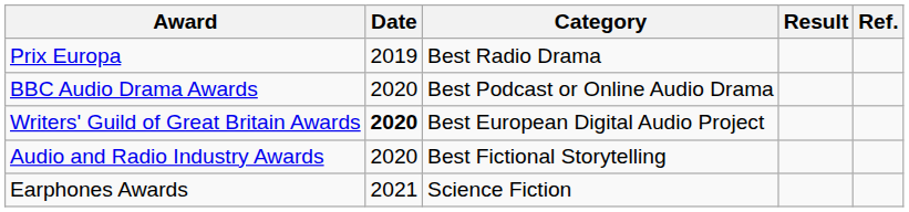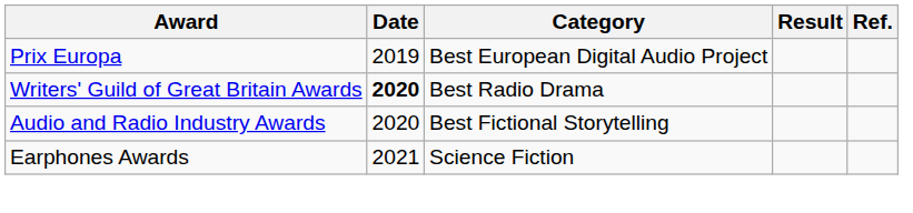Prix Europa | Category: Best Radio Drama -> Best European Digital Audio Project
- row: BBC Audio Drama Awards | 2020 | Best Podcast or Online Audio Drama
Writers' Guild of Great Britain Awards | Category: Best European Digital Audio Project -> Best Radio Drama
